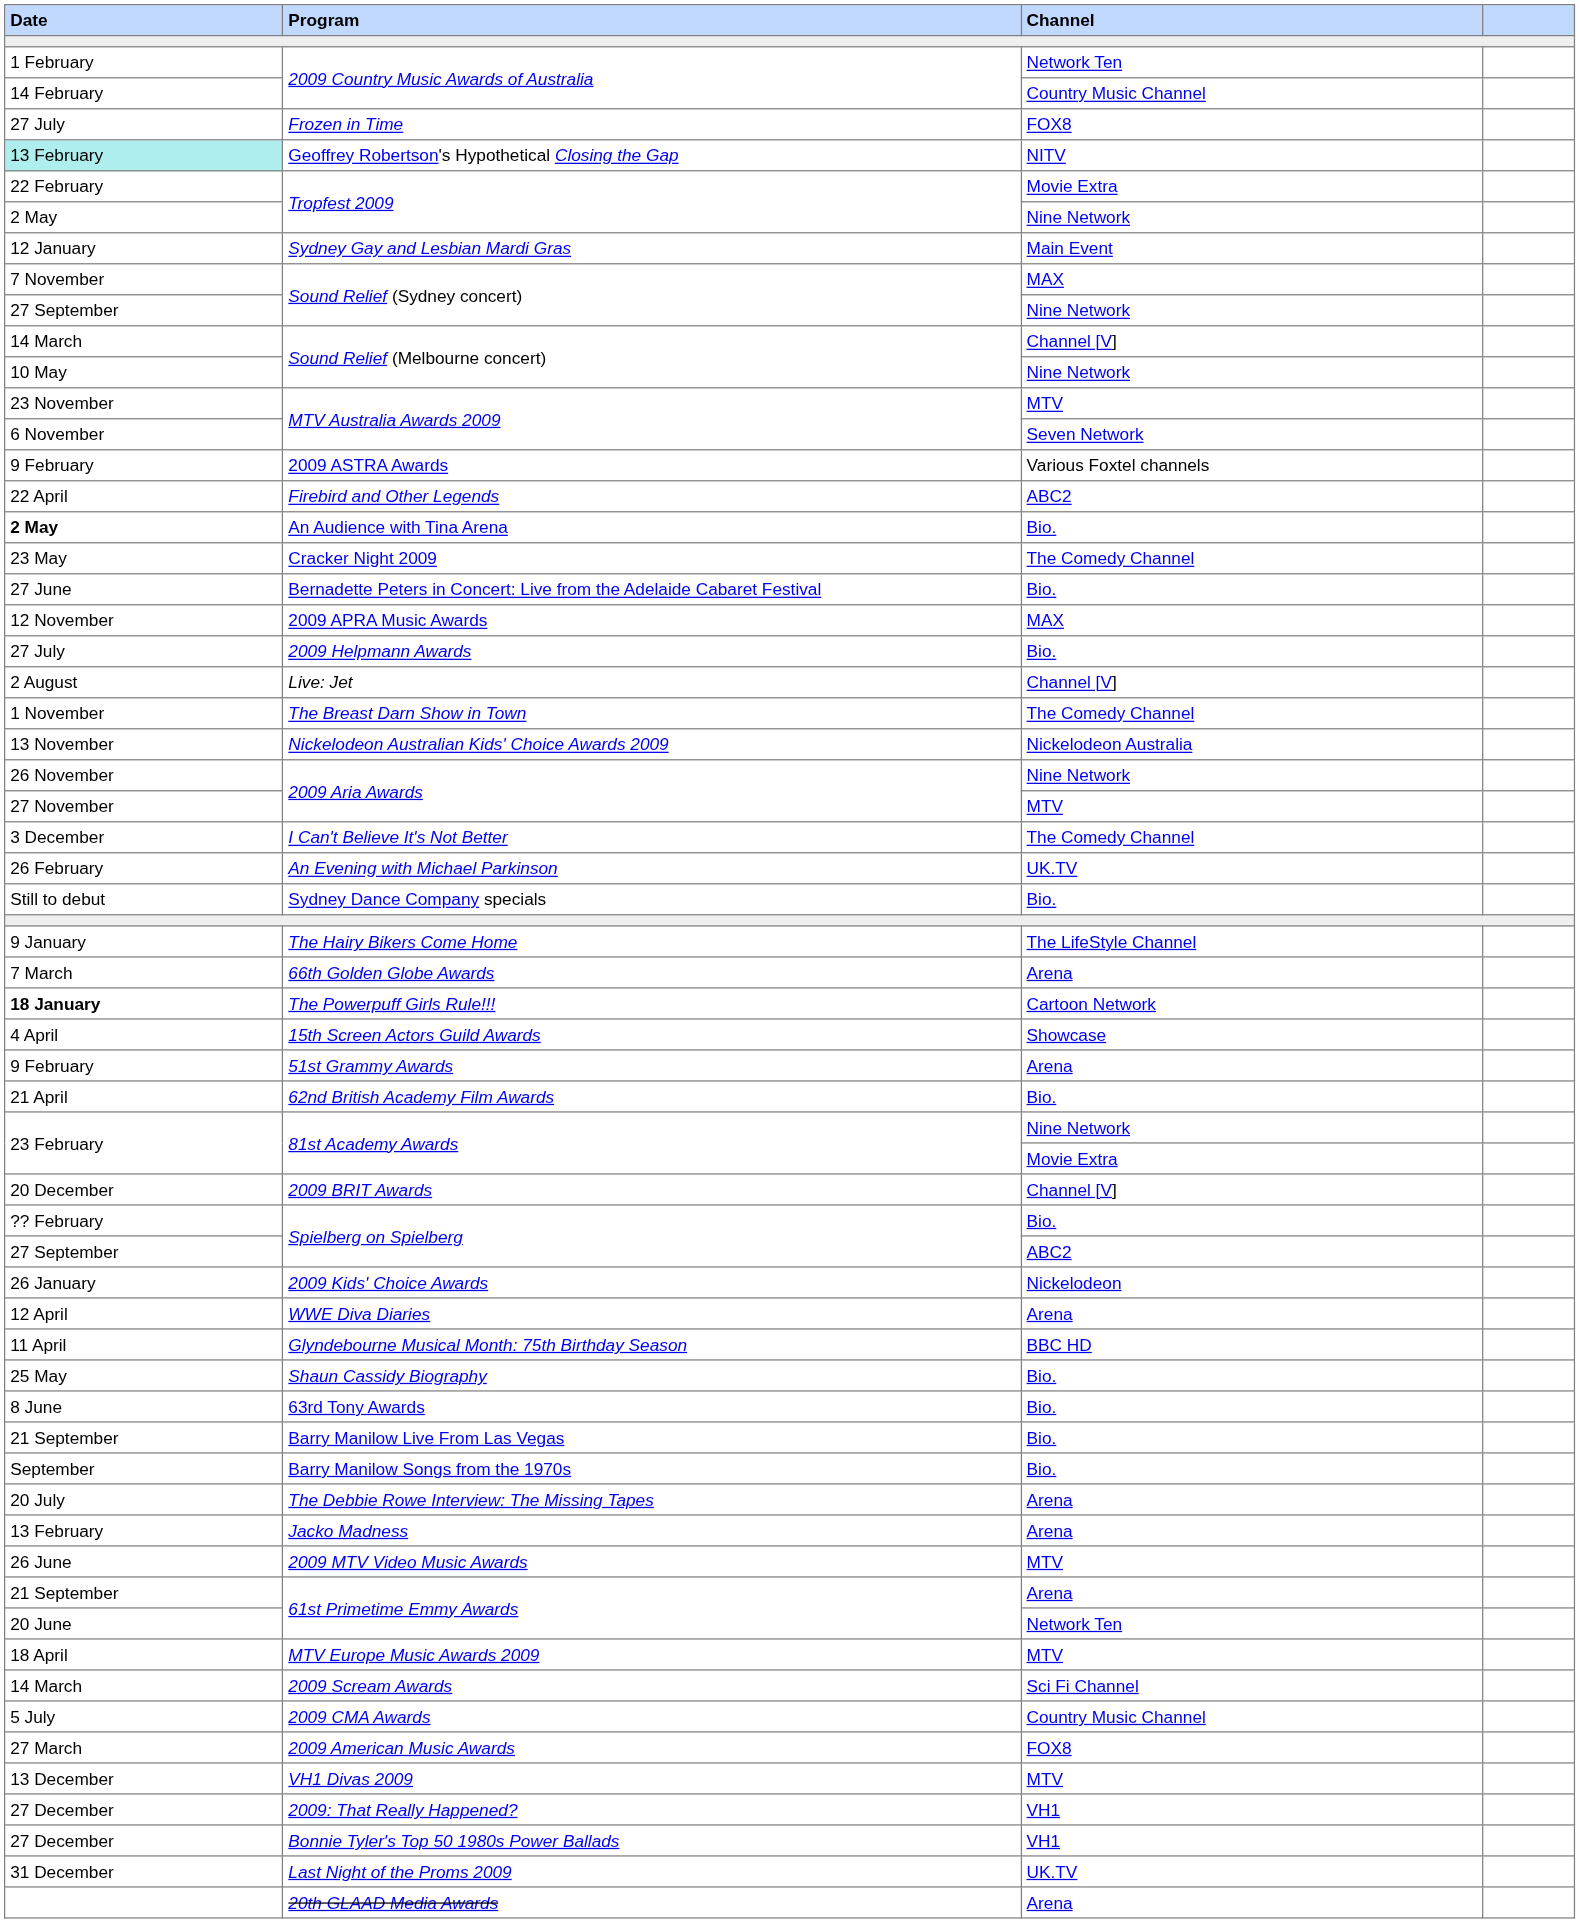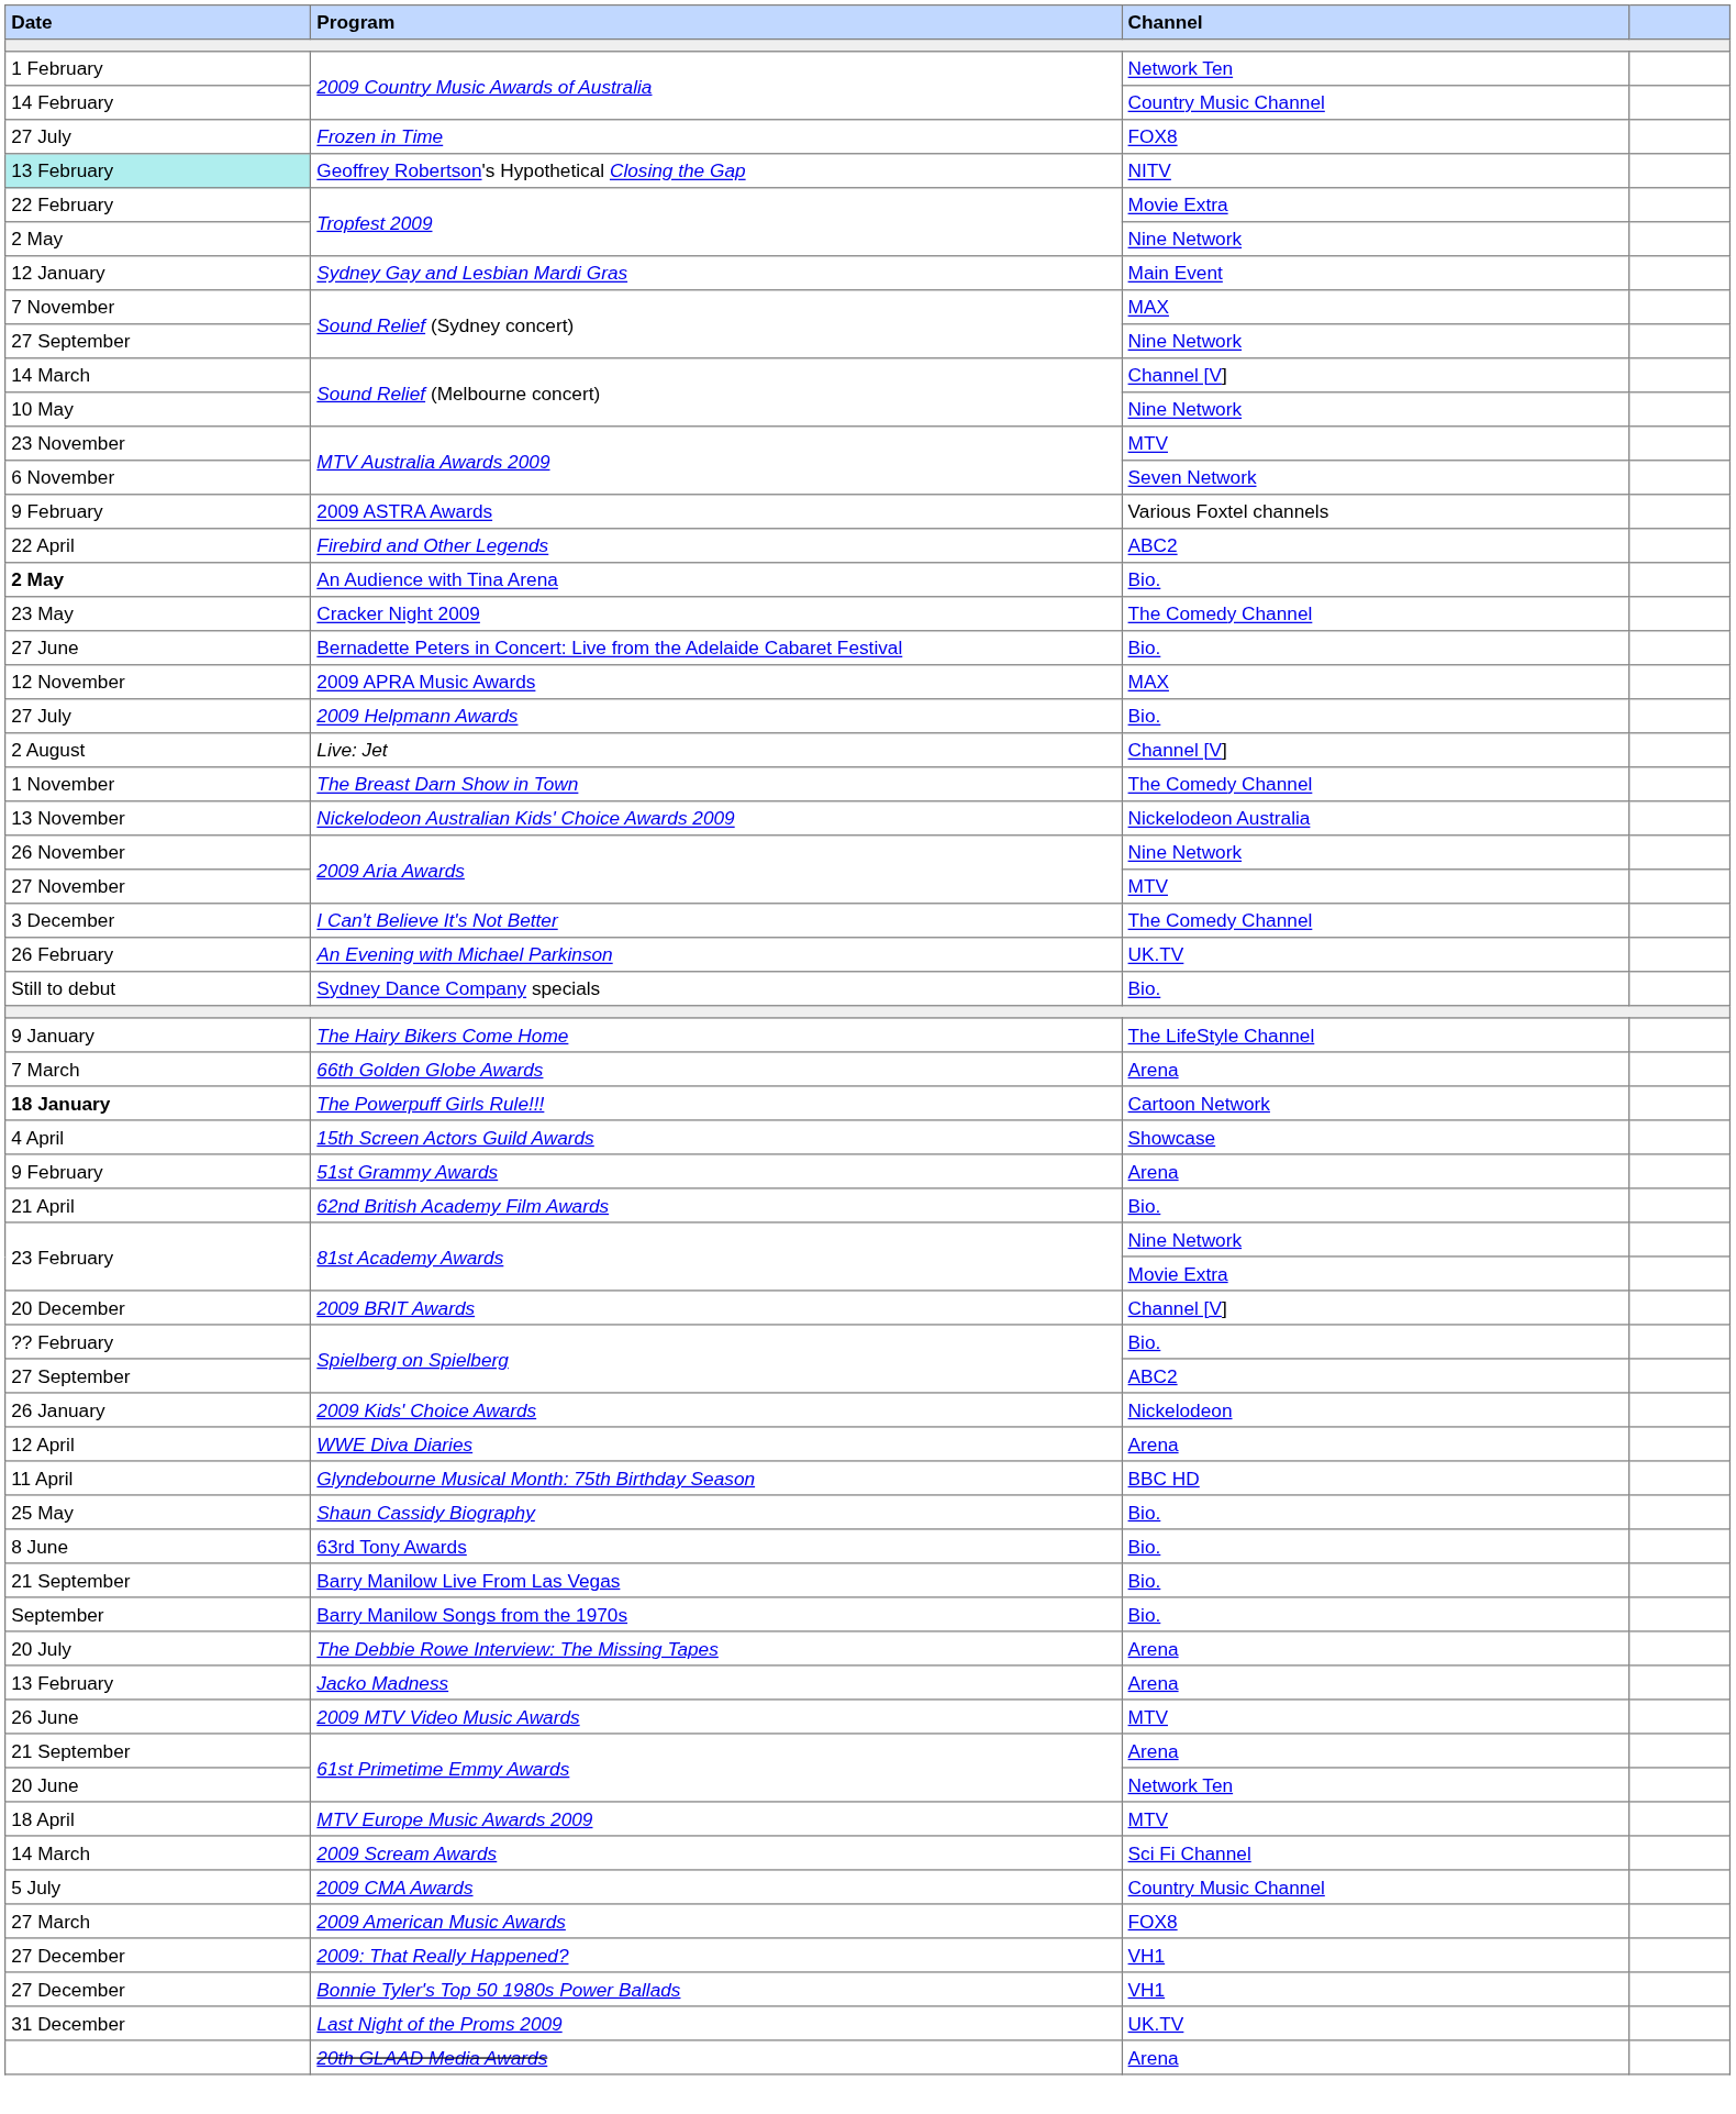- row: 13 December | VH1 Divas 2009 | MTV
